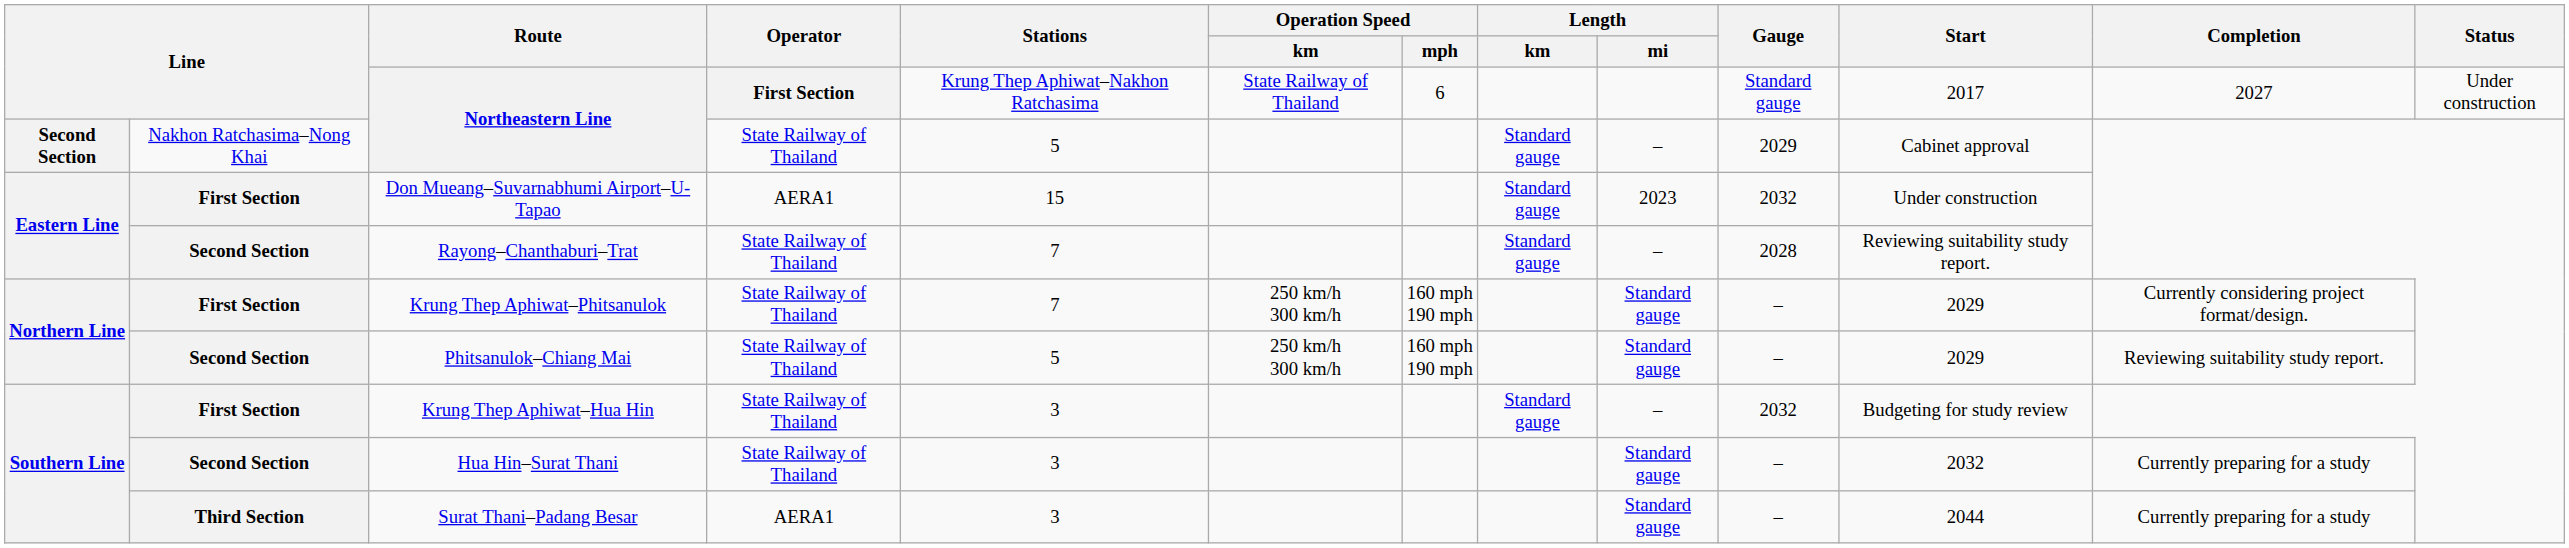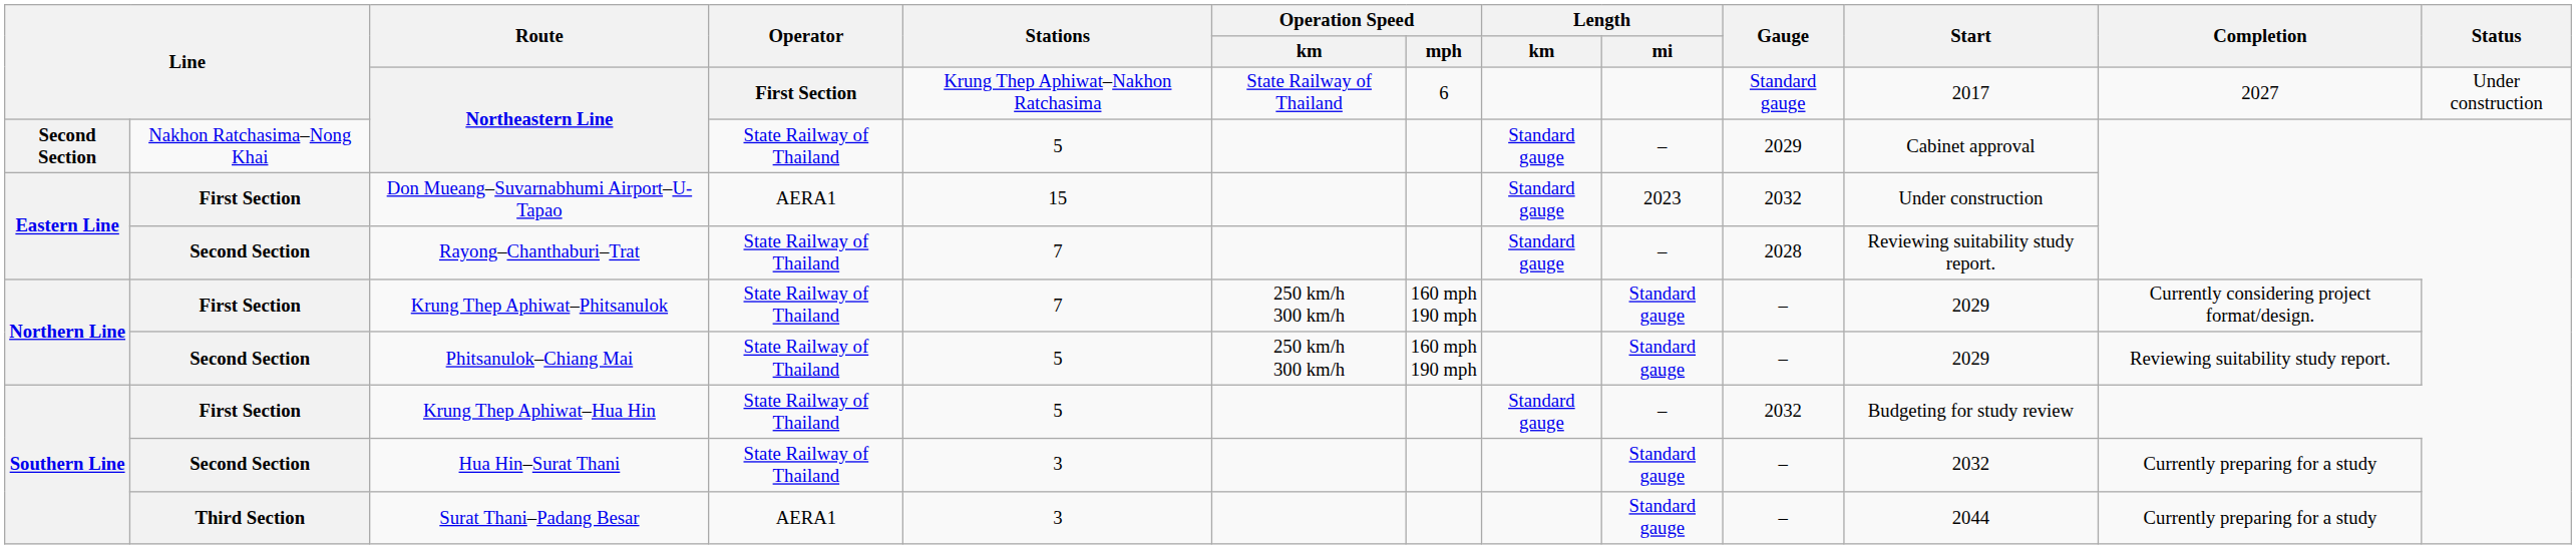Krung Thep Aphiwat–Hua Hin | Stations: 3 -> 5
